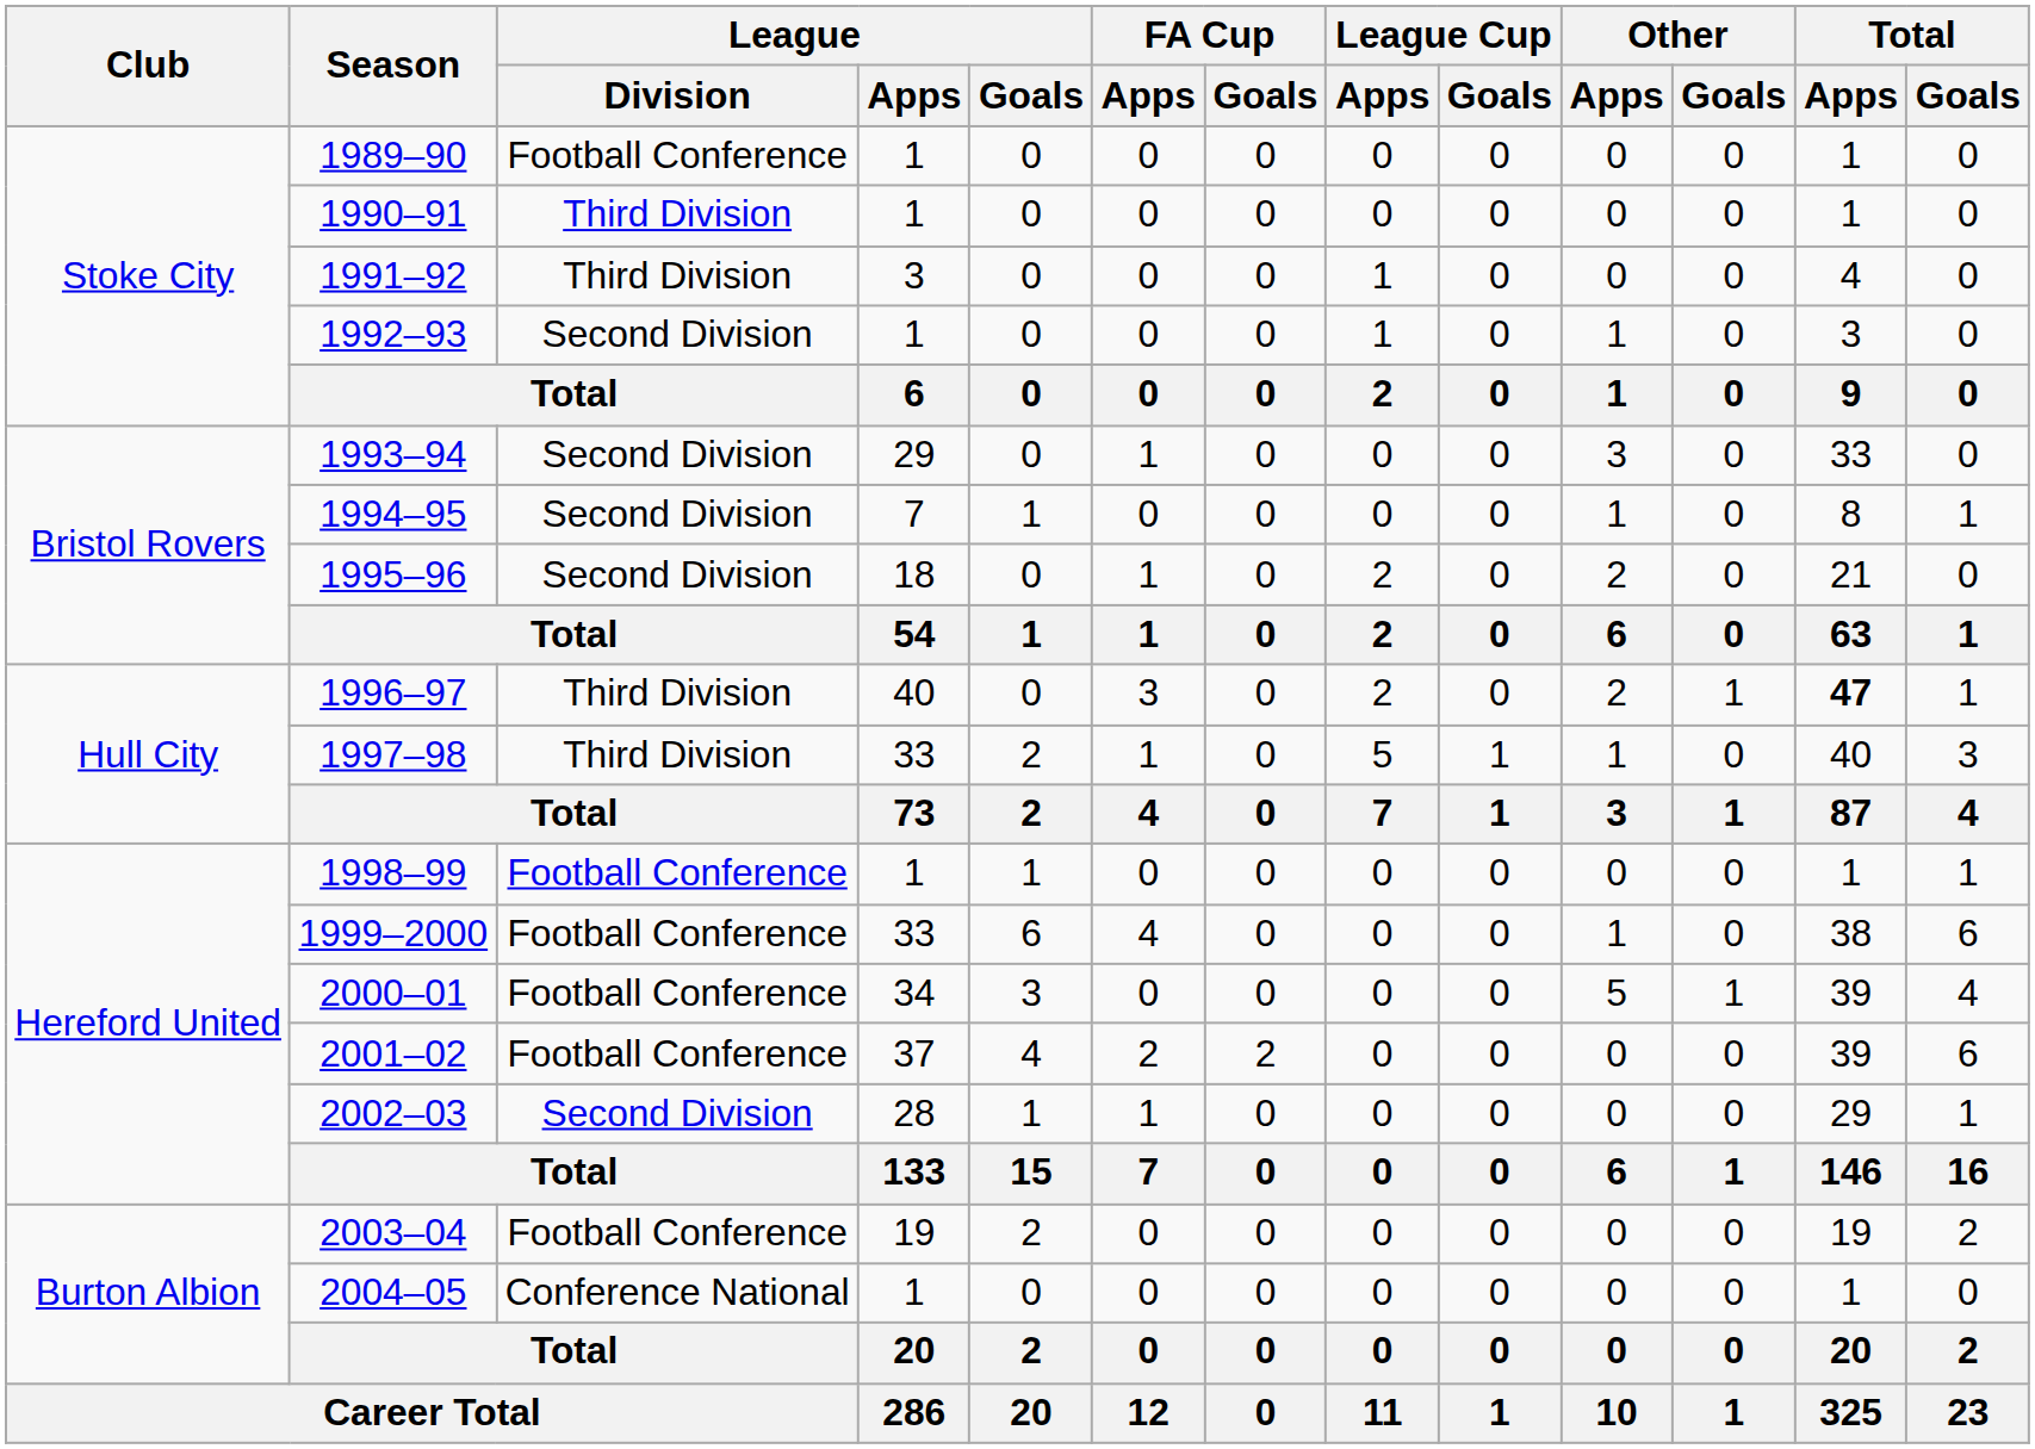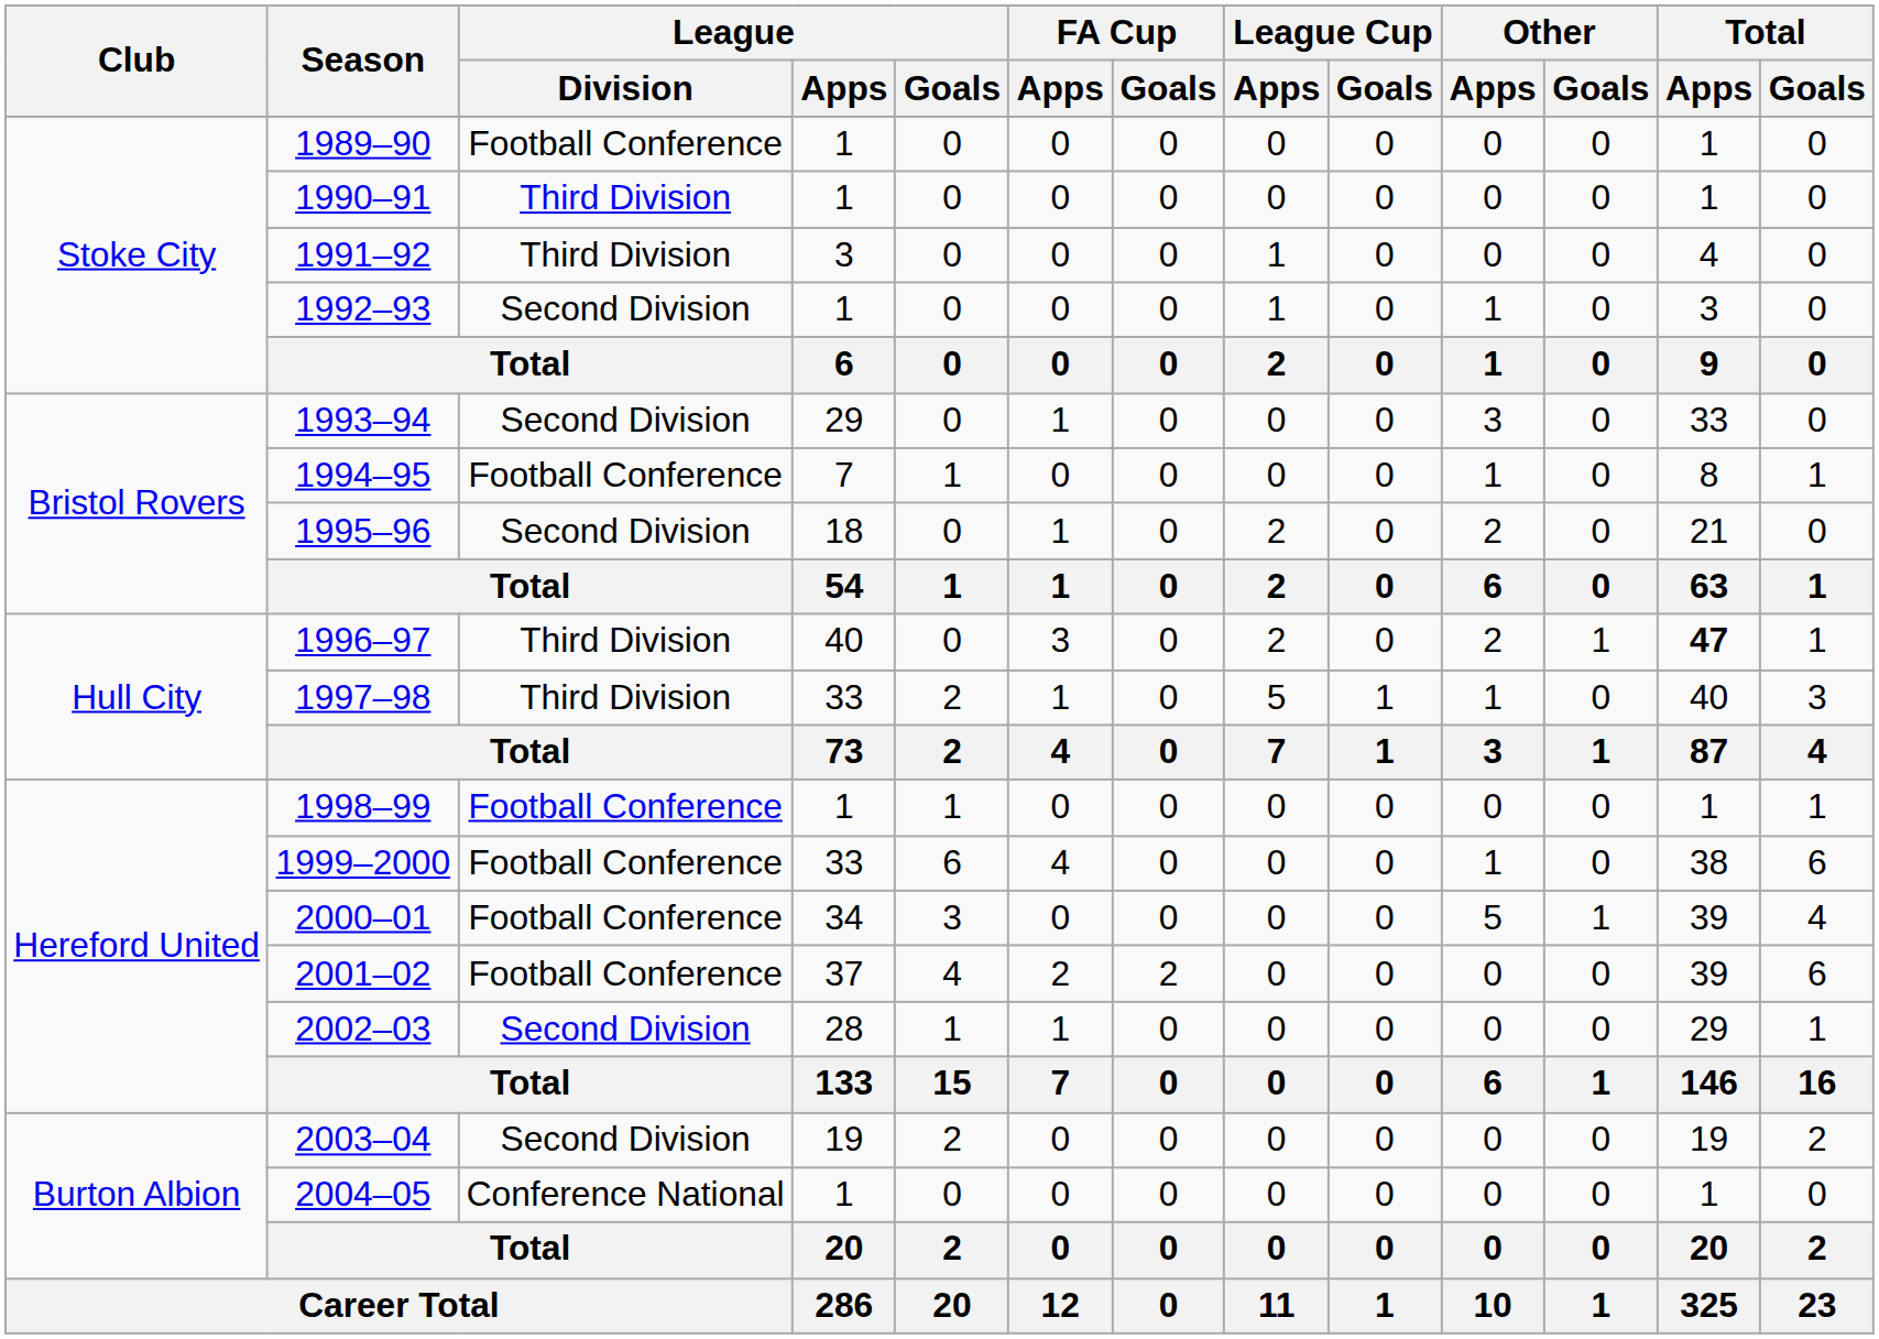1994–95 | League / Division: Second Division -> Football Conference
2003–04 | League / Division: Football Conference -> Second Division
